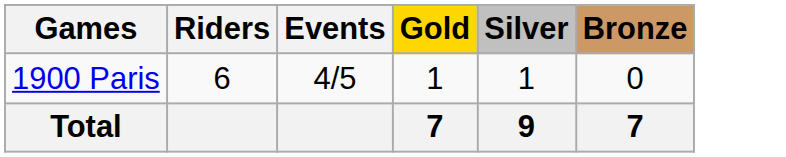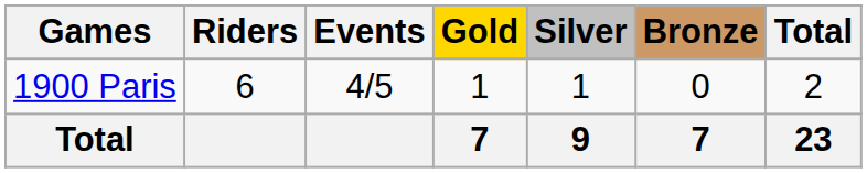+ column: Total | 2 | 23
